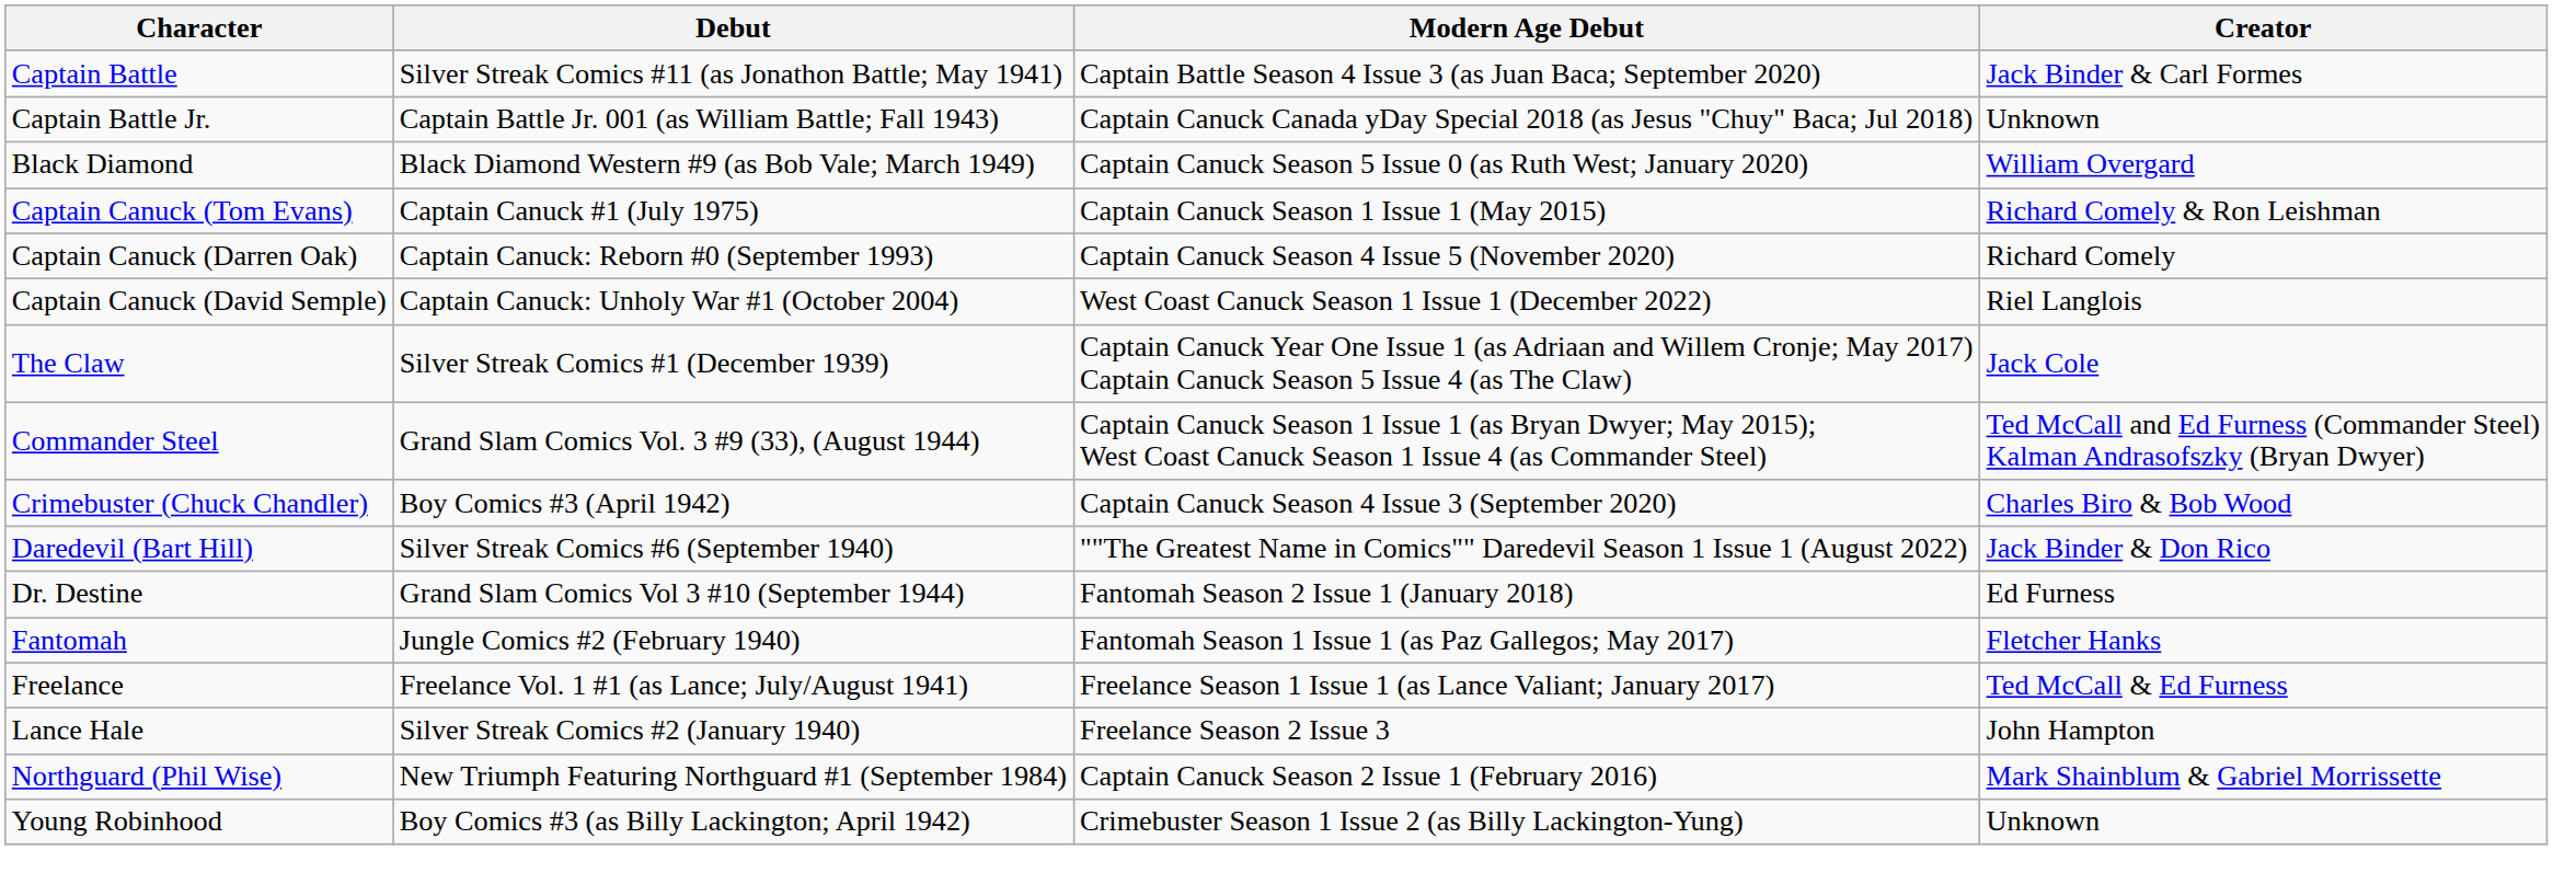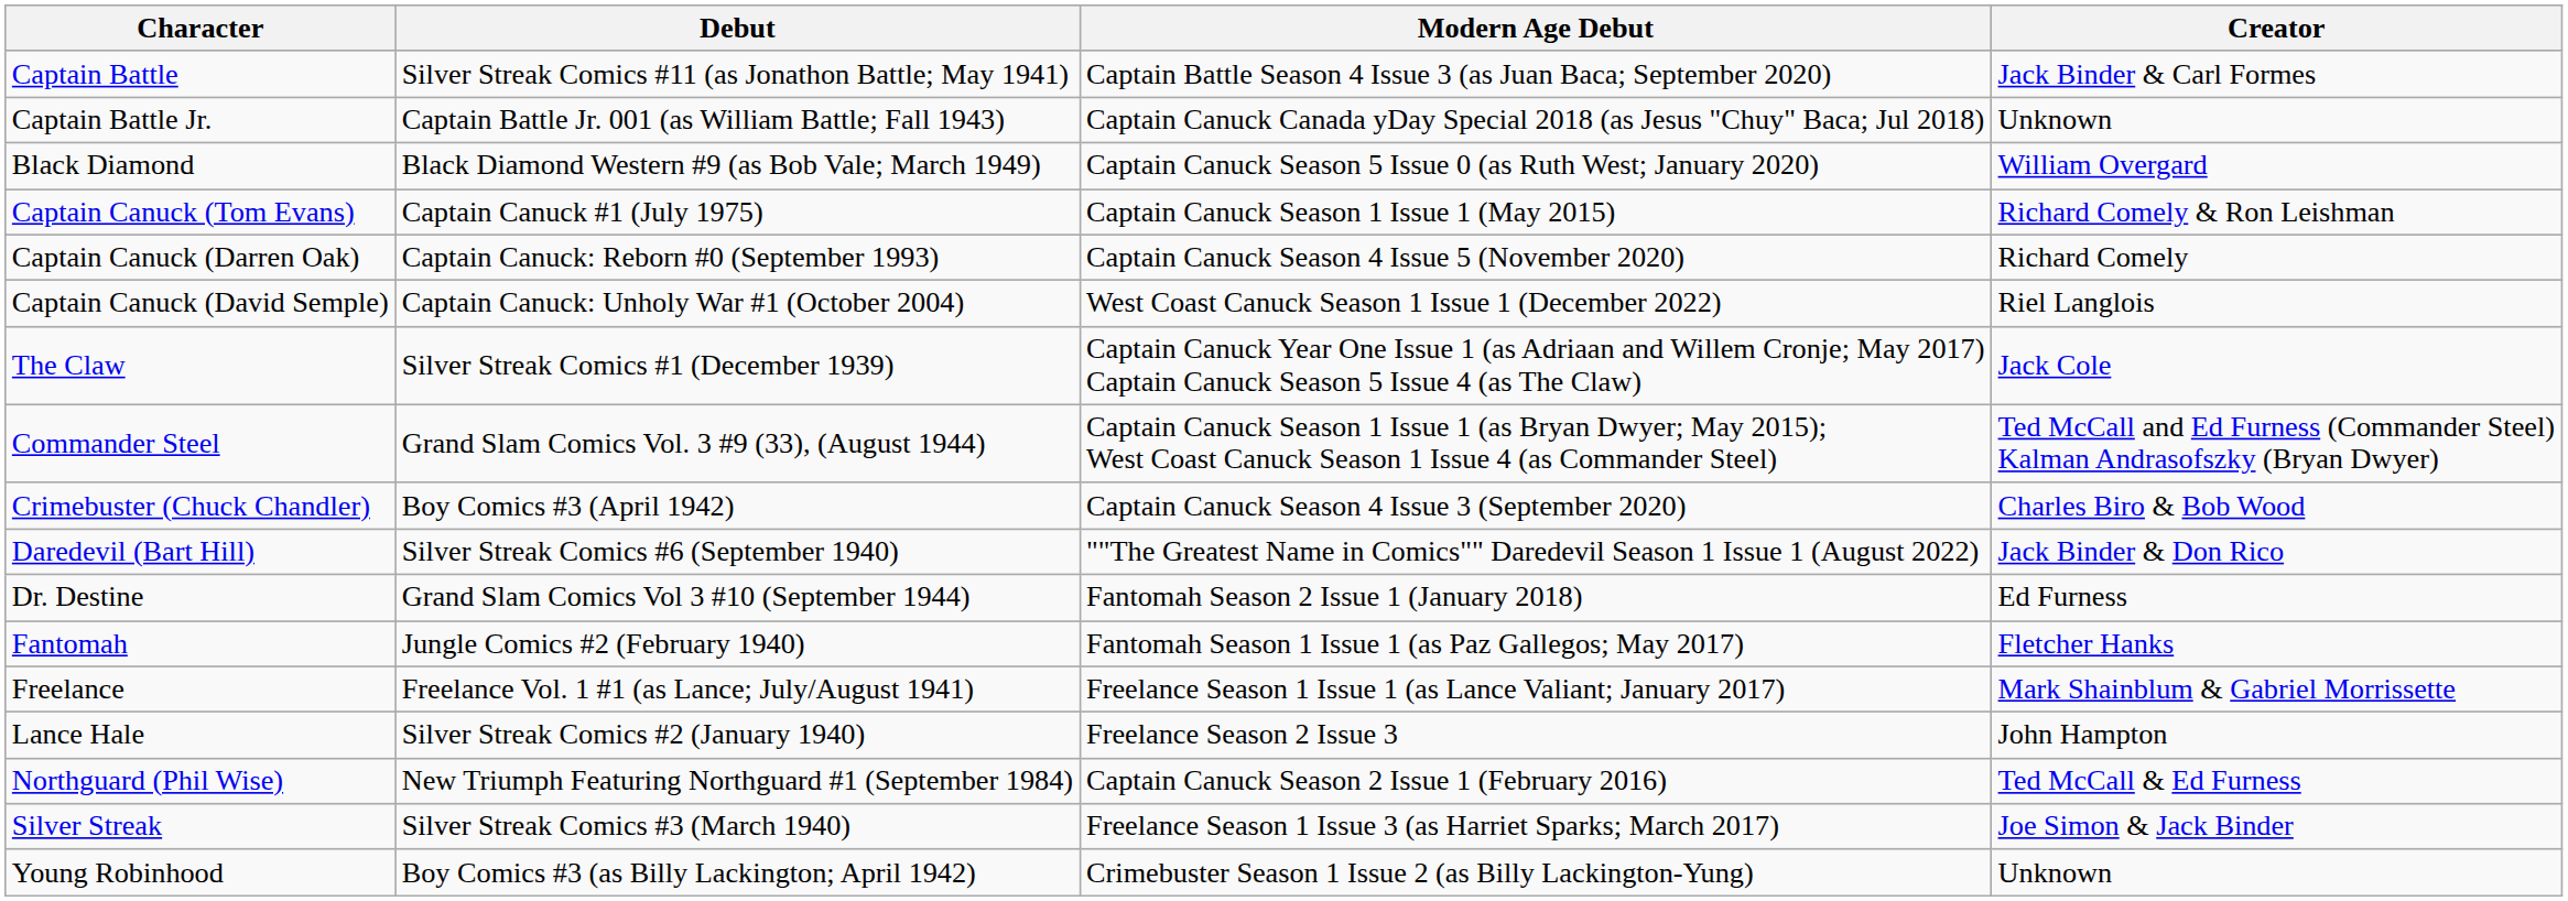Freelance | Creator: Ted McCall & Ed Furness -> Mark Shainblum & Gabriel Morrissette
Northguard (Phil Wise) | Creator: Mark Shainblum & Gabriel Morrissette -> Ted McCall & Ed Furness
+ row: Silver Streak | Silver Streak Comics #3 (March 1940) | Freelance Season 1 Issue 3 (as Harriet Sparks; March 2017) | Joe Simon & Jack Binder
